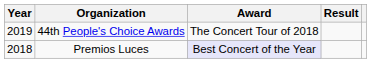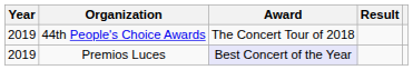Premios Luces | Year: 2018 -> 2019
